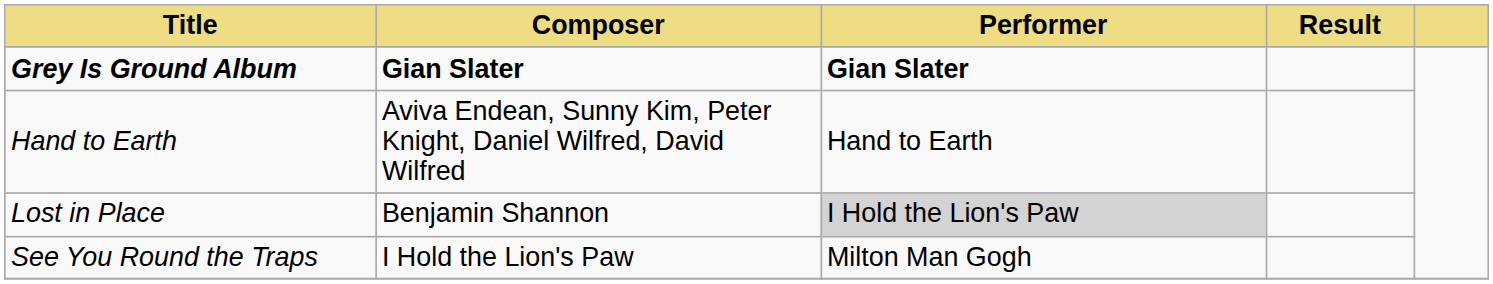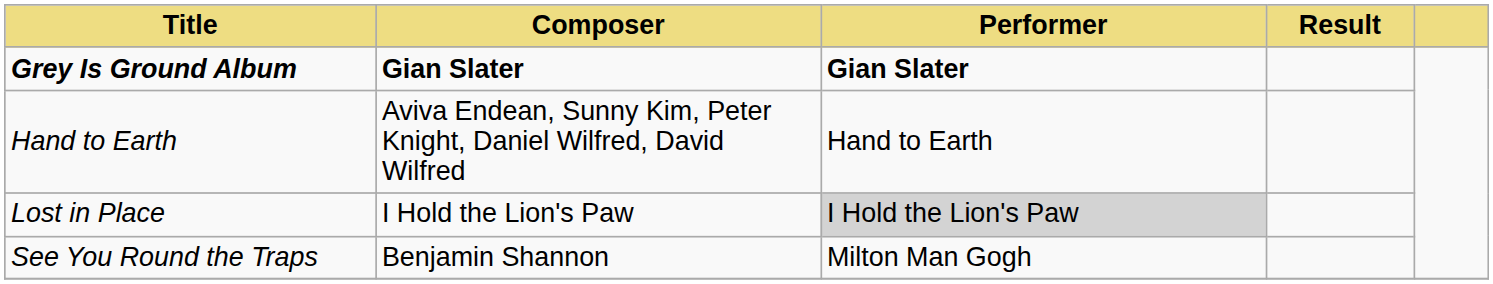Lost in Place | Composer: Benjamin Shannon -> I Hold the Lion's Paw
See You Round the Traps | Composer: I Hold the Lion's Paw -> Benjamin Shannon
